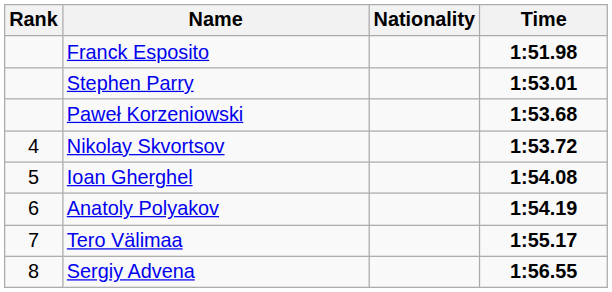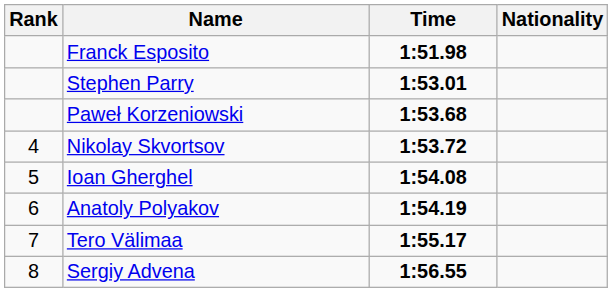columns swapped: Nationality <-> Time
